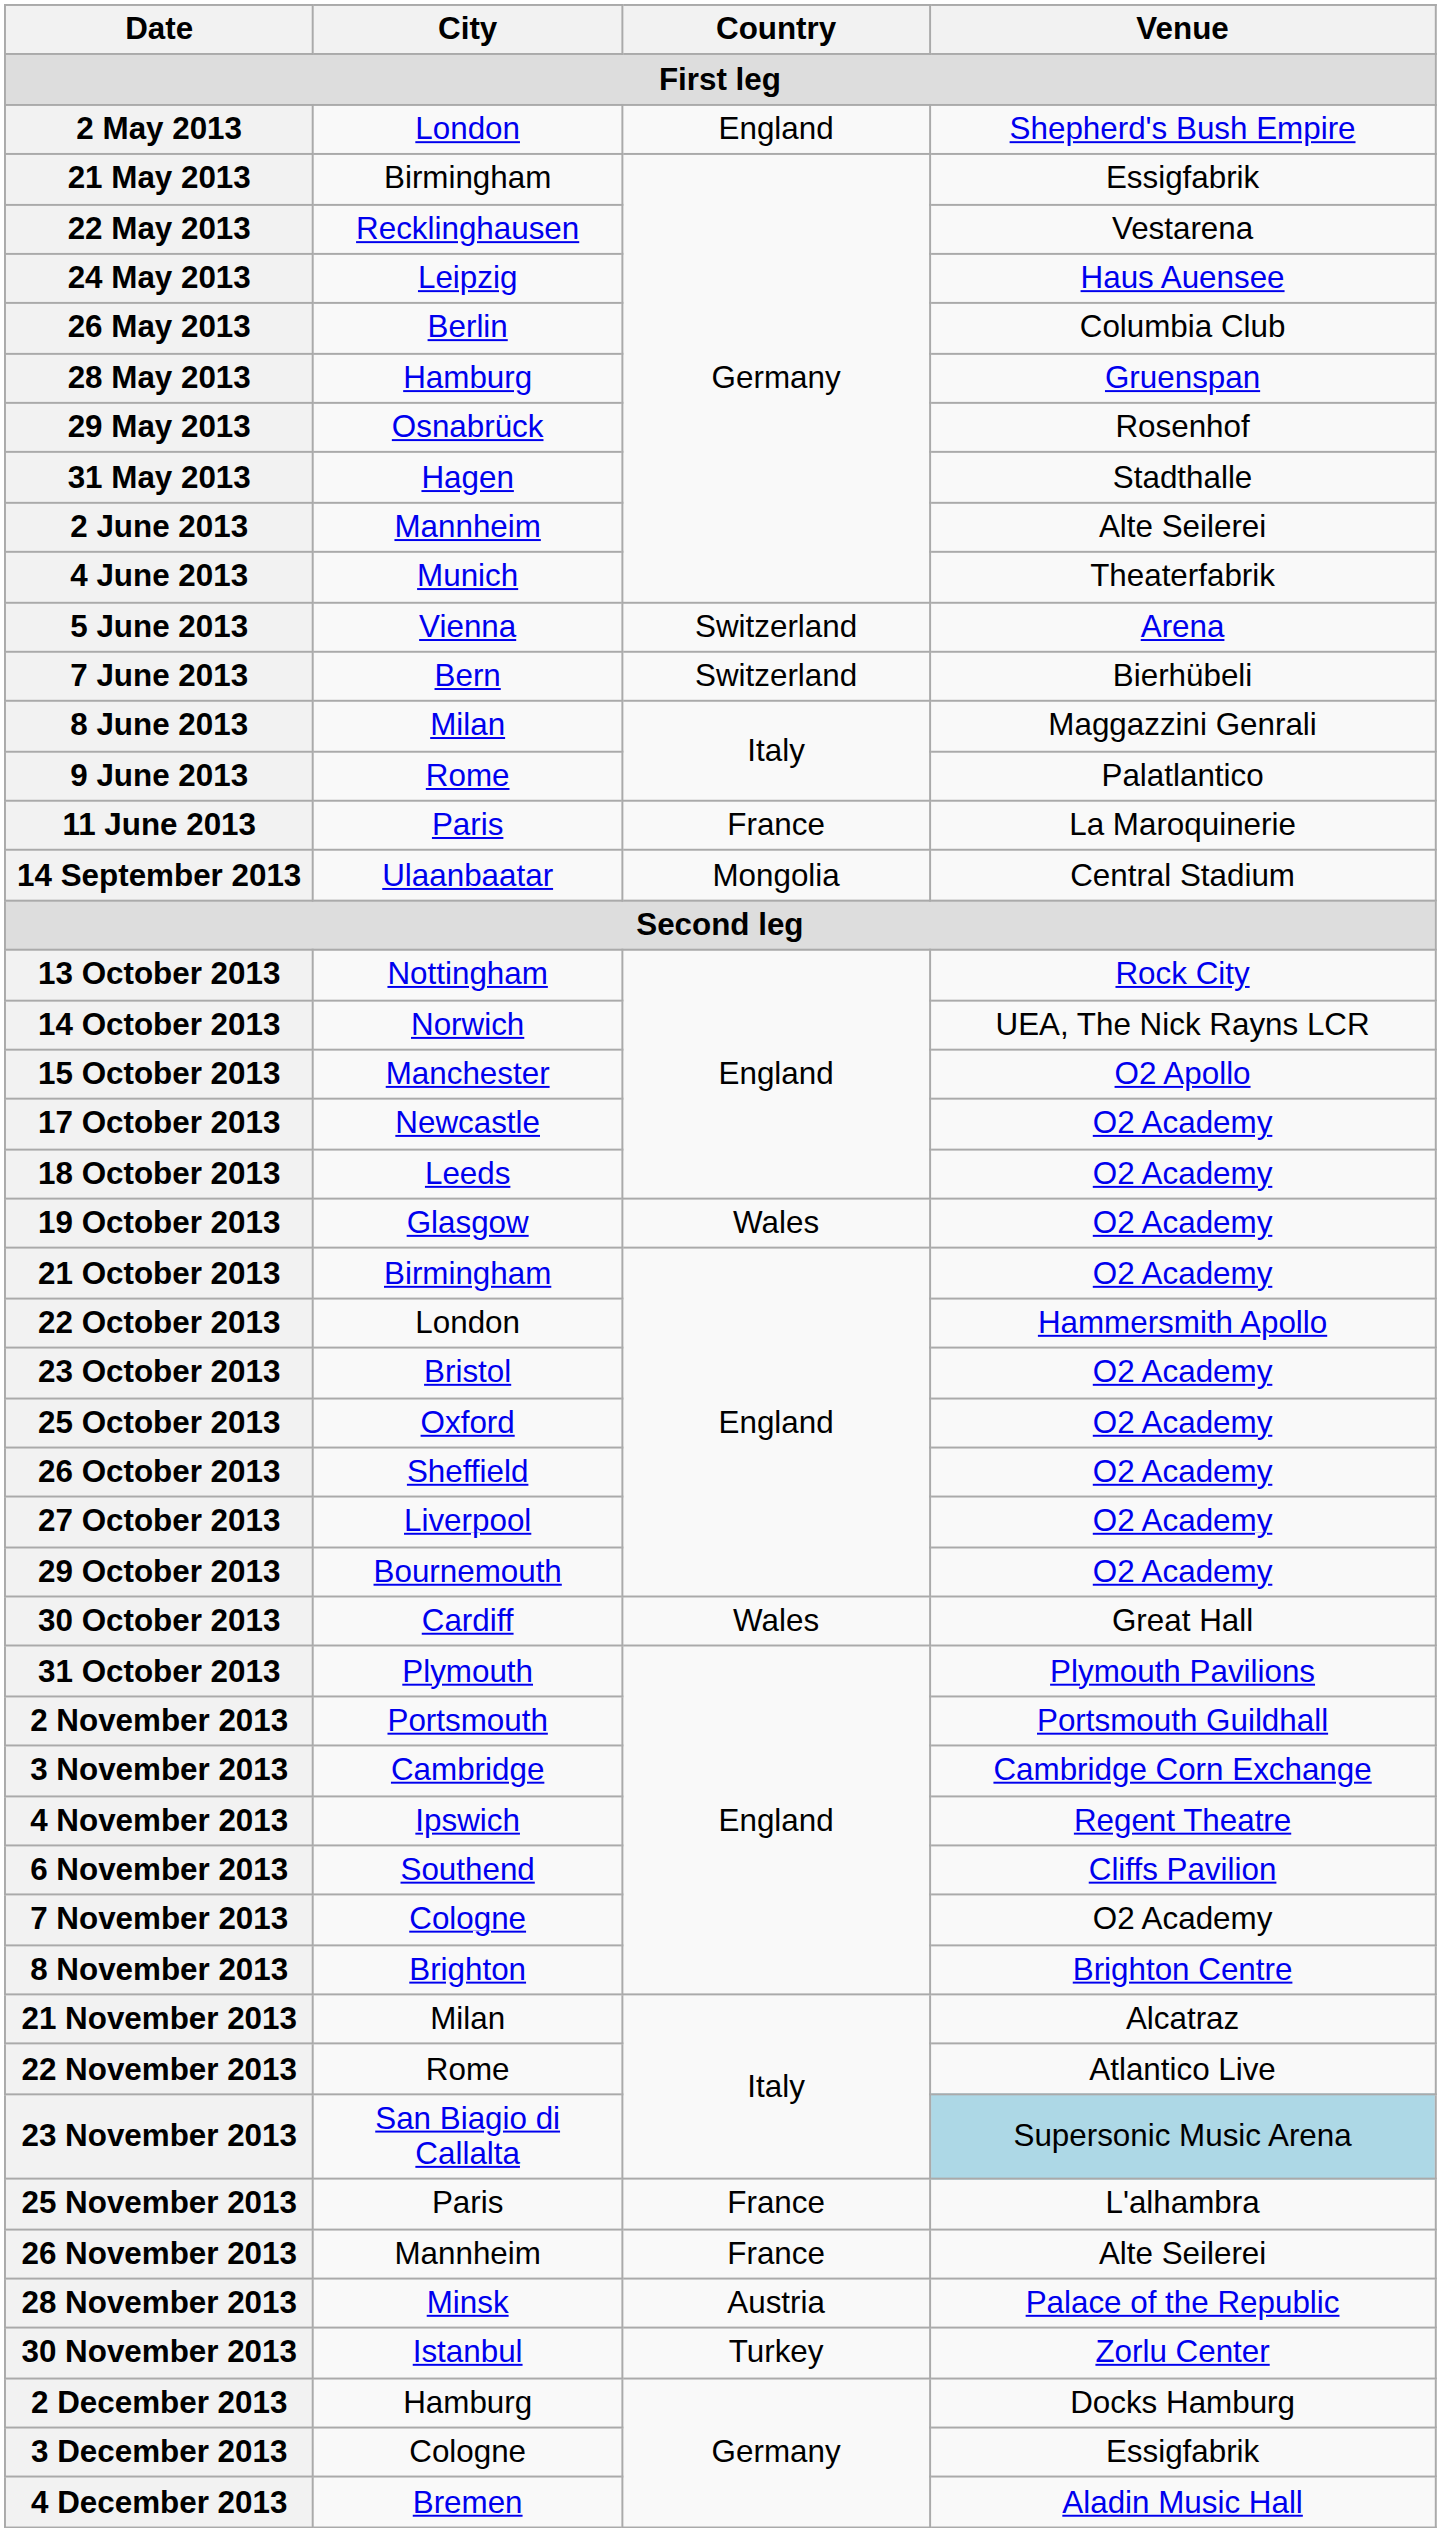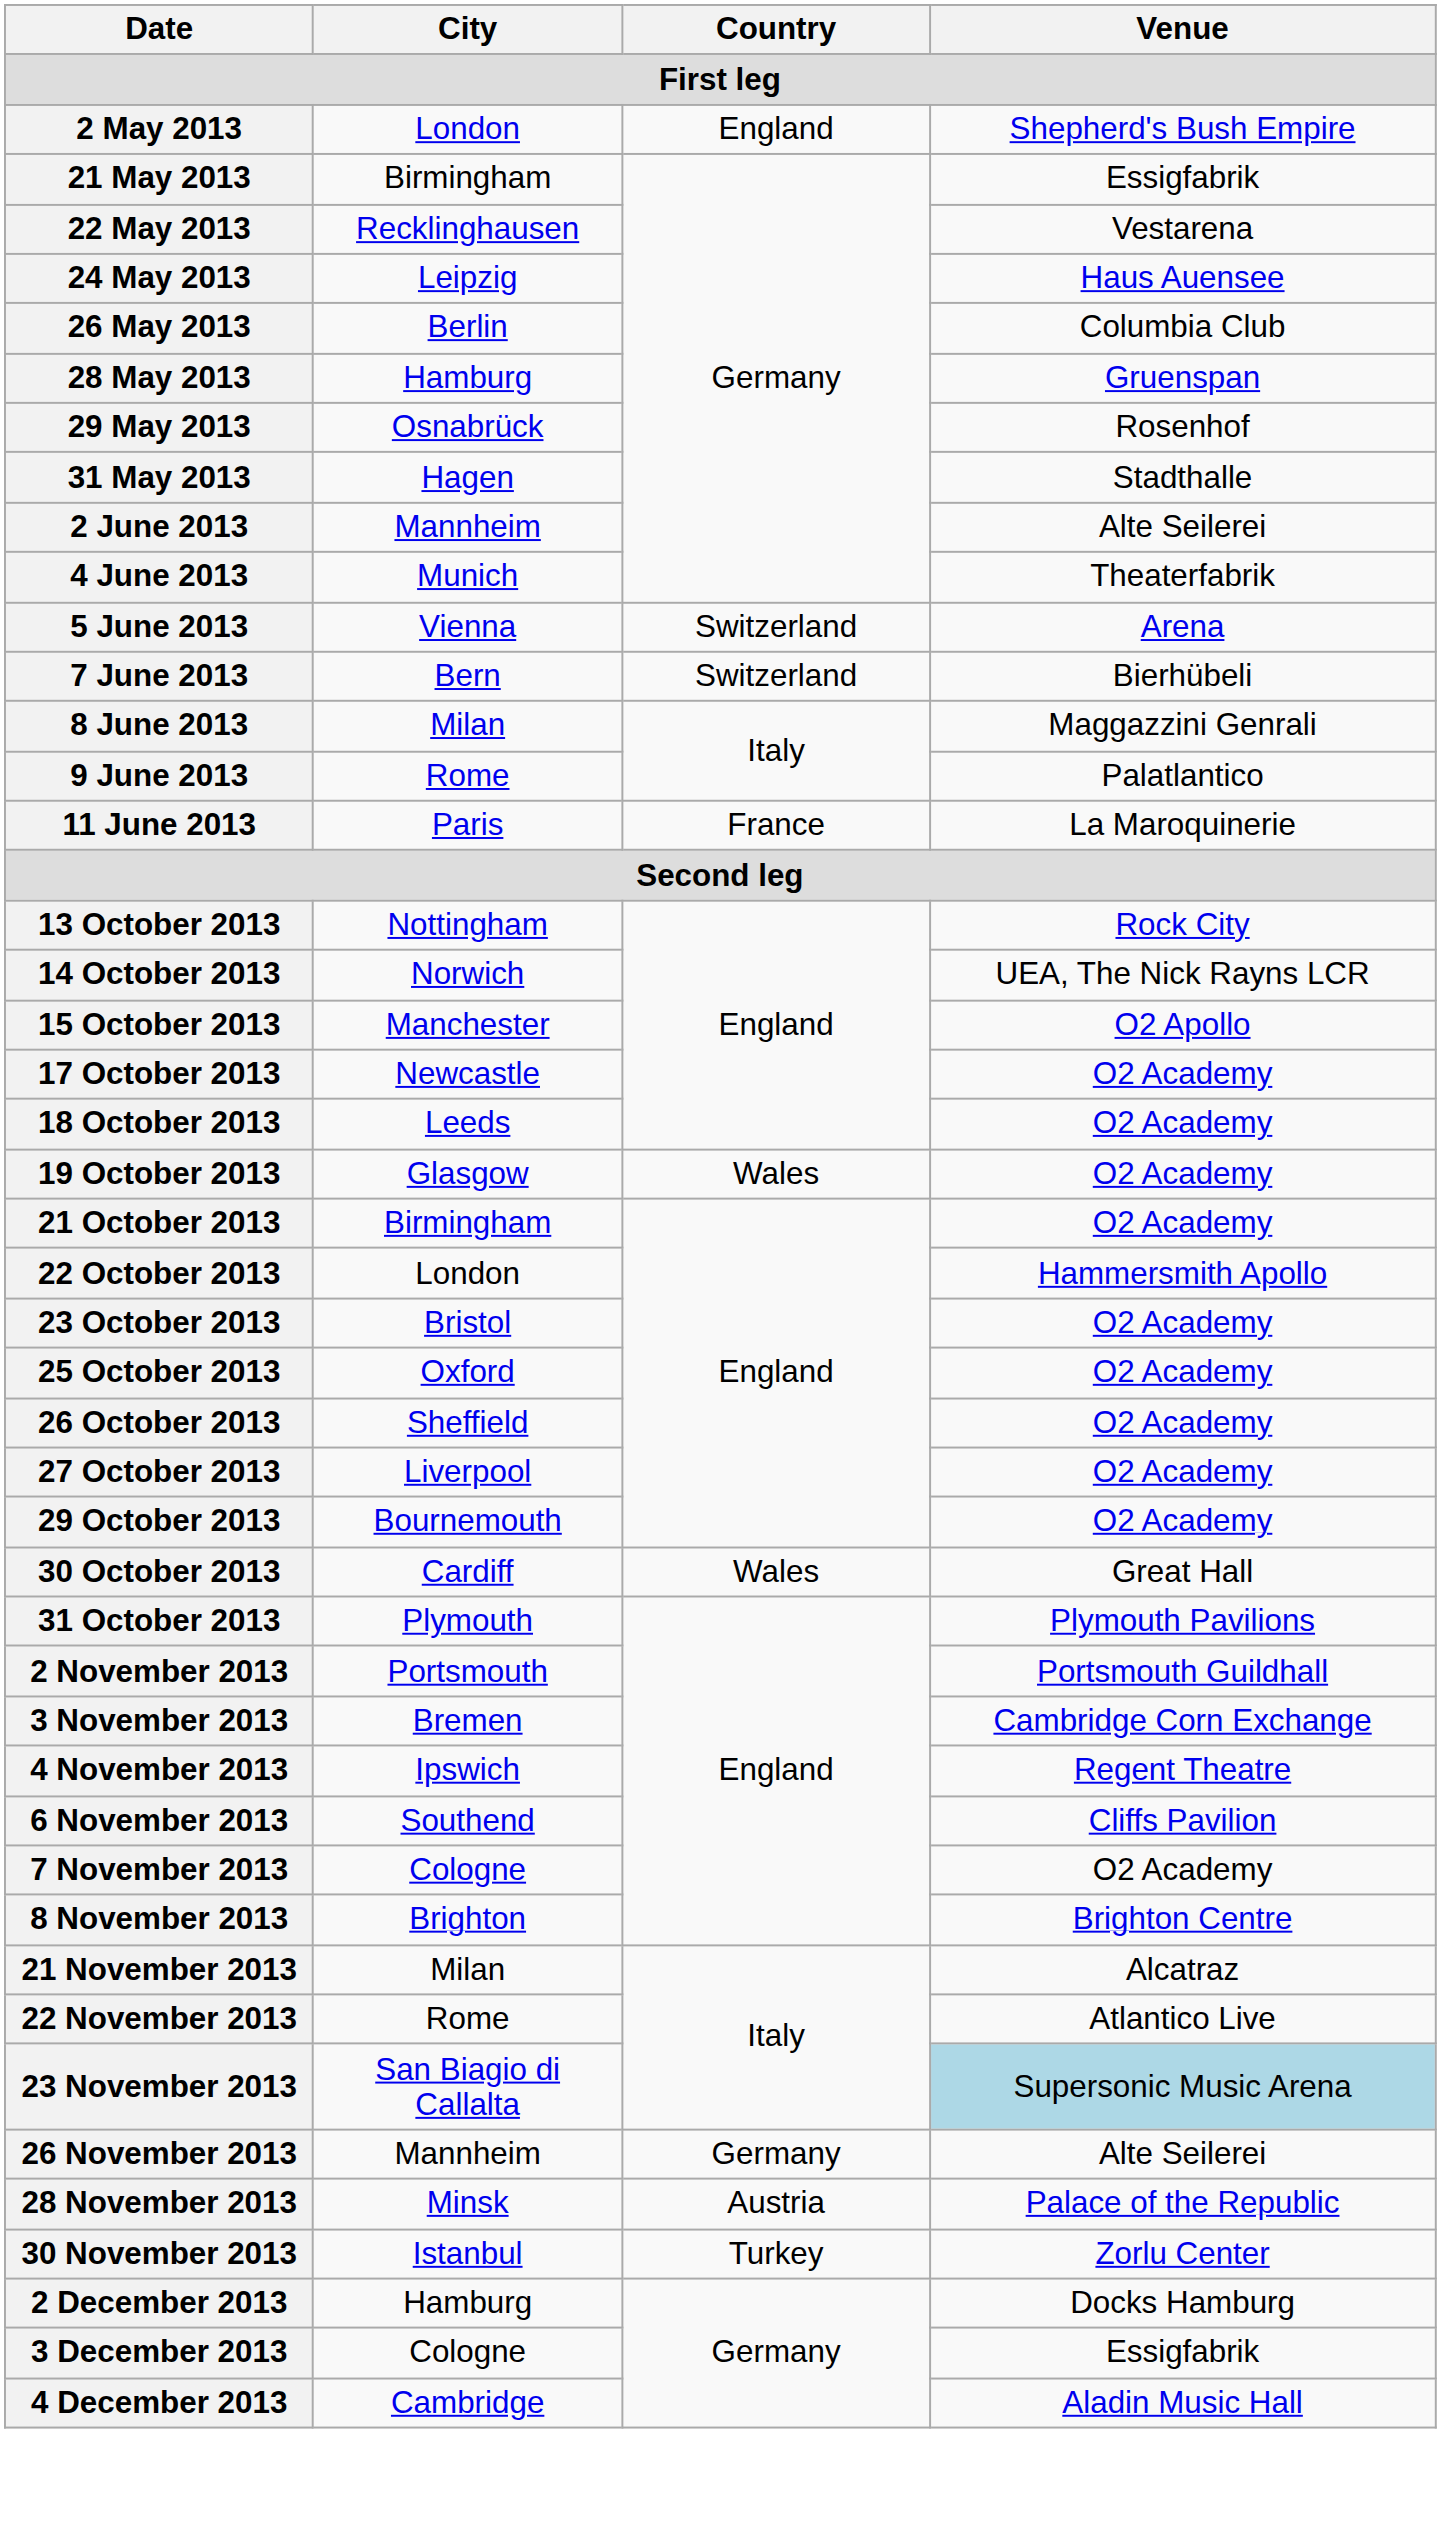- row: 14 September 2013 | Ulaanbaatar | Mongolia | Central Stadium
3 November 2013 | City: Cambridge -> Bremen
- row: 25 November 2013 | Paris | France | L'alhambra
26 November 2013 | Country: France -> Germany
4 December 2013 | City: Bremen -> Cambridge
